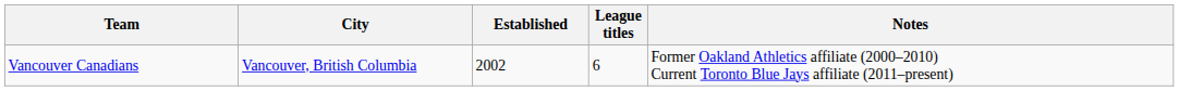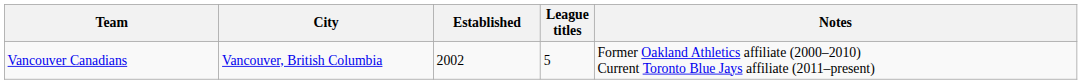Vancouver Canadians | League titles: 6 -> 5
